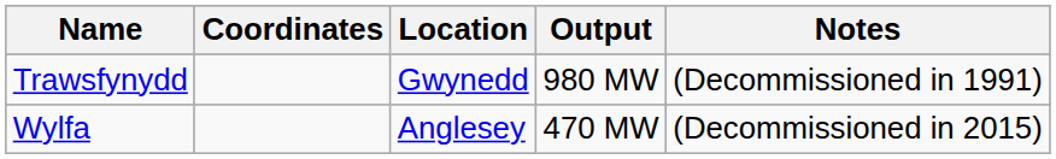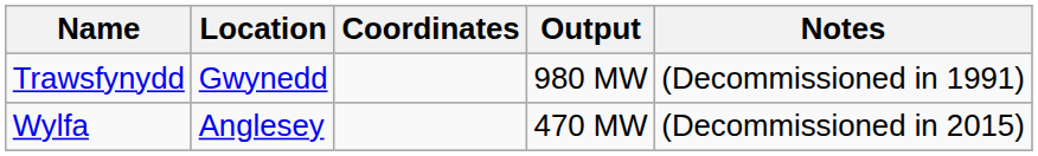columns swapped: Location <-> Coordinates
